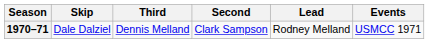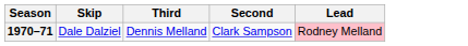- column: Events | USMCC 1971
1970–71 | Lead: no background -> pink background
